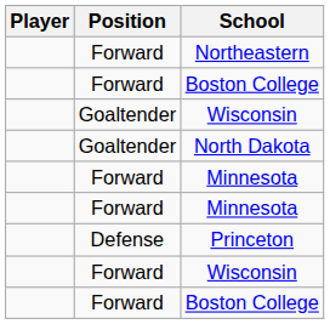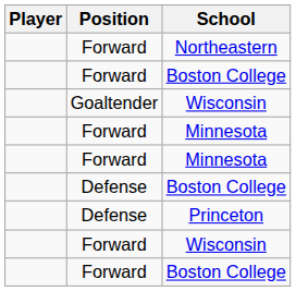- row: Goaltender | North Dakota
+ row: Defense | Boston College
